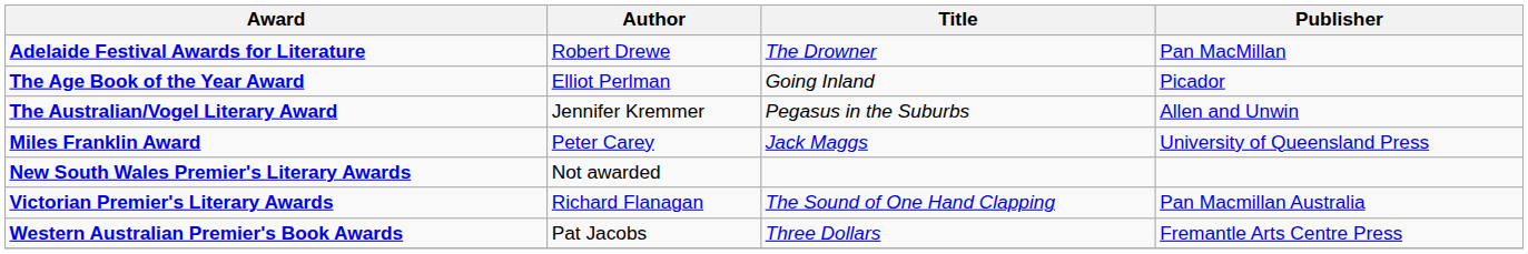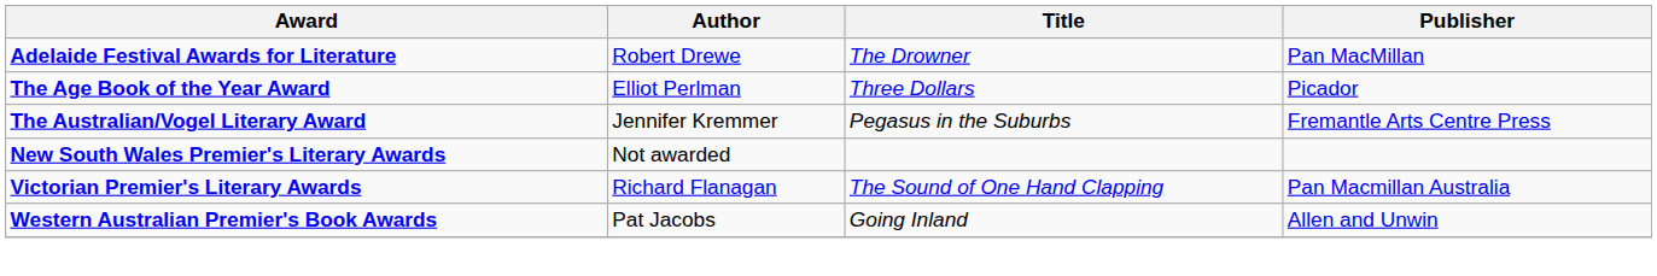The Age Book of the Year Award | Title: Going Inland -> Three Dollars
The Australian/Vogel Literary Award | Publisher: Allen and Unwin -> Fremantle Arts Centre Press
- row: Miles Franklin Award | Peter Carey | Jack Maggs | University of Queensland Press
Western Australian Premier's Book Awards | Title: Three Dollars -> Going Inland
Western Australian Premier's Book Awards | Publisher: Fremantle Arts Centre Press -> Allen and Unwin
